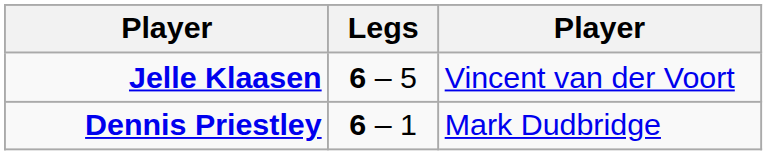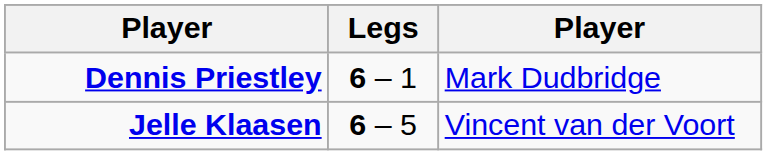rows swapped: Jelle Klaasen <-> Dennis Priestley
